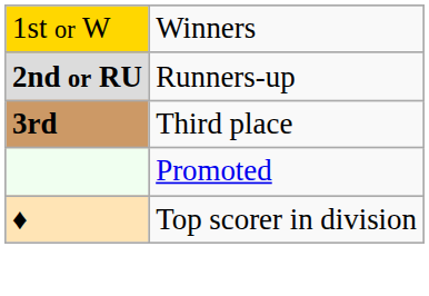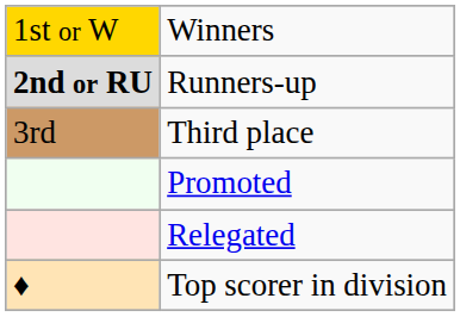Third place | column 1: bold -> normal
+ row: Relegated
